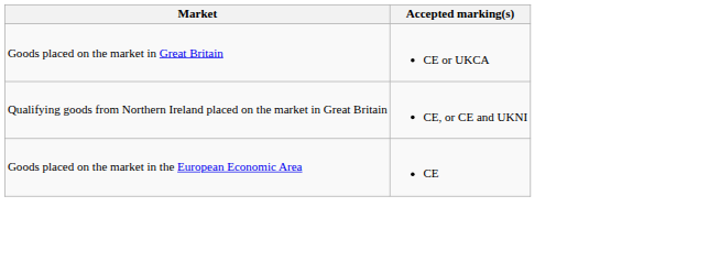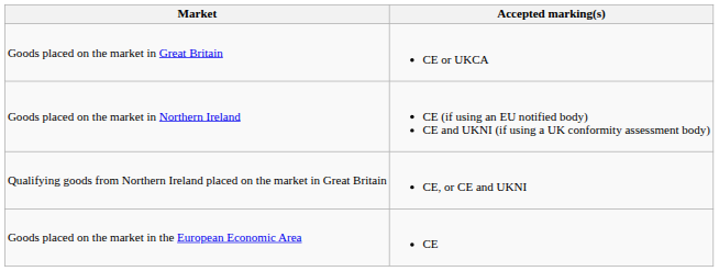+ row: Goods placed on the market in Northern Ireland | CE (if using an EU notified body) CE and UKNI (if using a UK conformity assessment body)
